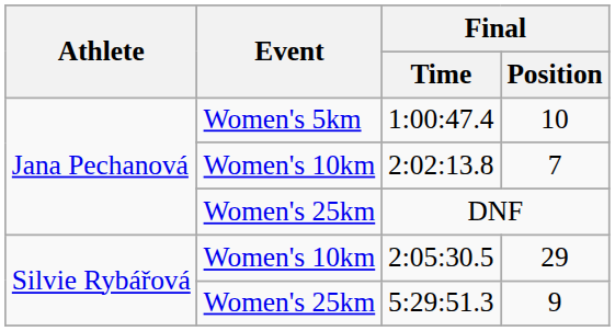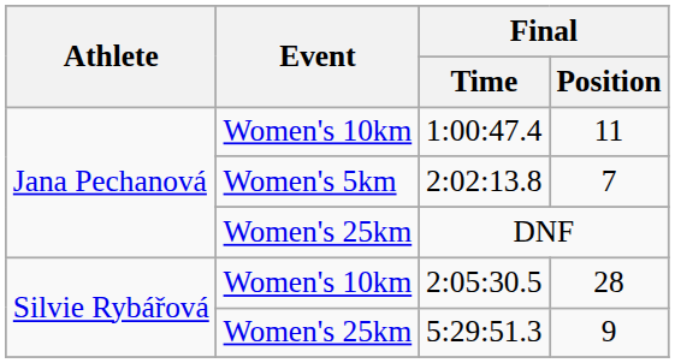1:00:47.4 | Event: Women's 5km -> Women's 10km
1:00:47.4 | Final / Position: 10 -> 11
2:02:13.8 | Event: Women's 10km -> Women's 5km
2:05:30.5 | Final / Position: 29 -> 28
